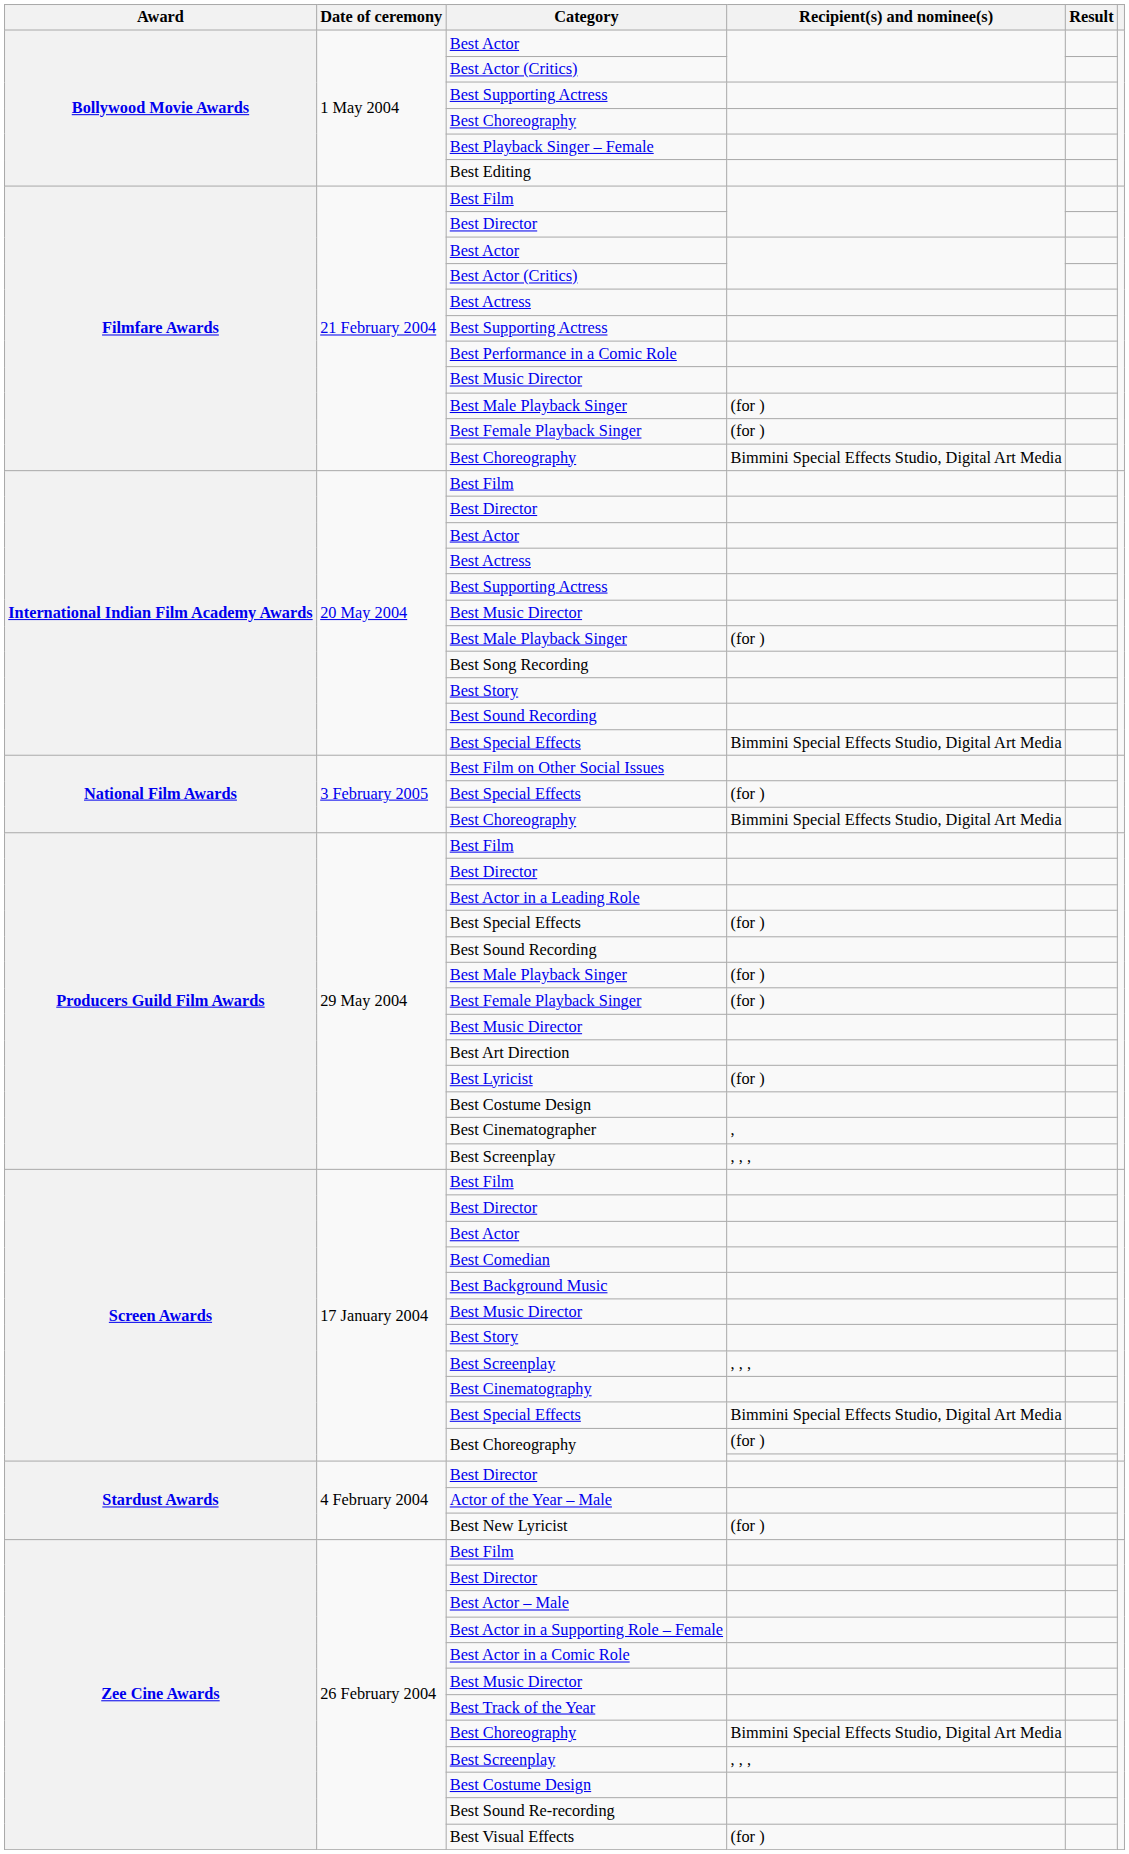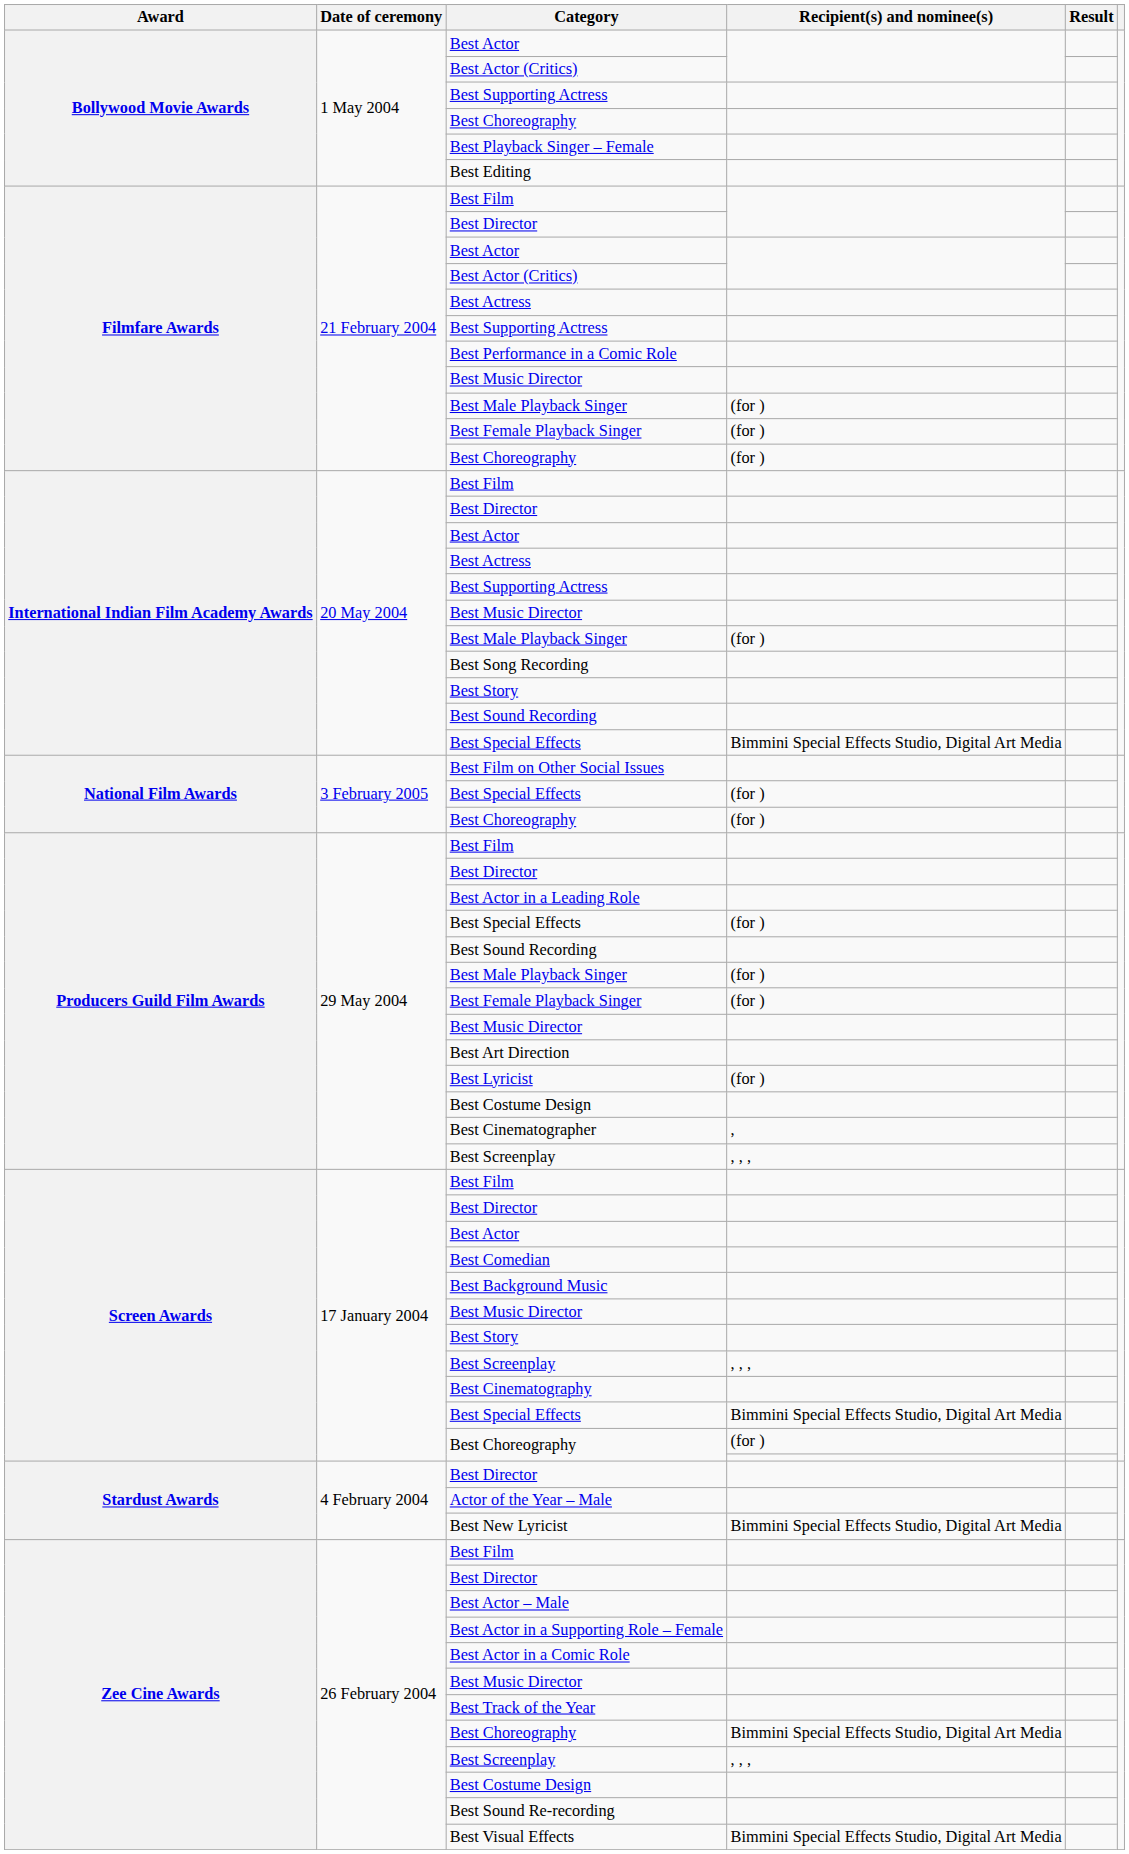Filmfare Awards / Best Choreography | Recipient(s) and nominee(s): Bimmini Special Effects Studio, Digital Art Media -> (for )
National Film Awards / Best Choreography | Recipient(s) and nominee(s): Bimmini Special Effects Studio, Digital Art Media -> (for )
Best New Lyricist | Recipient(s) and nominee(s): (for ) -> Bimmini Special Effects Studio, Digital Art Media
Best Visual Effects | Recipient(s) and nominee(s): (for ) -> Bimmini Special Effects Studio, Digital Art Media
